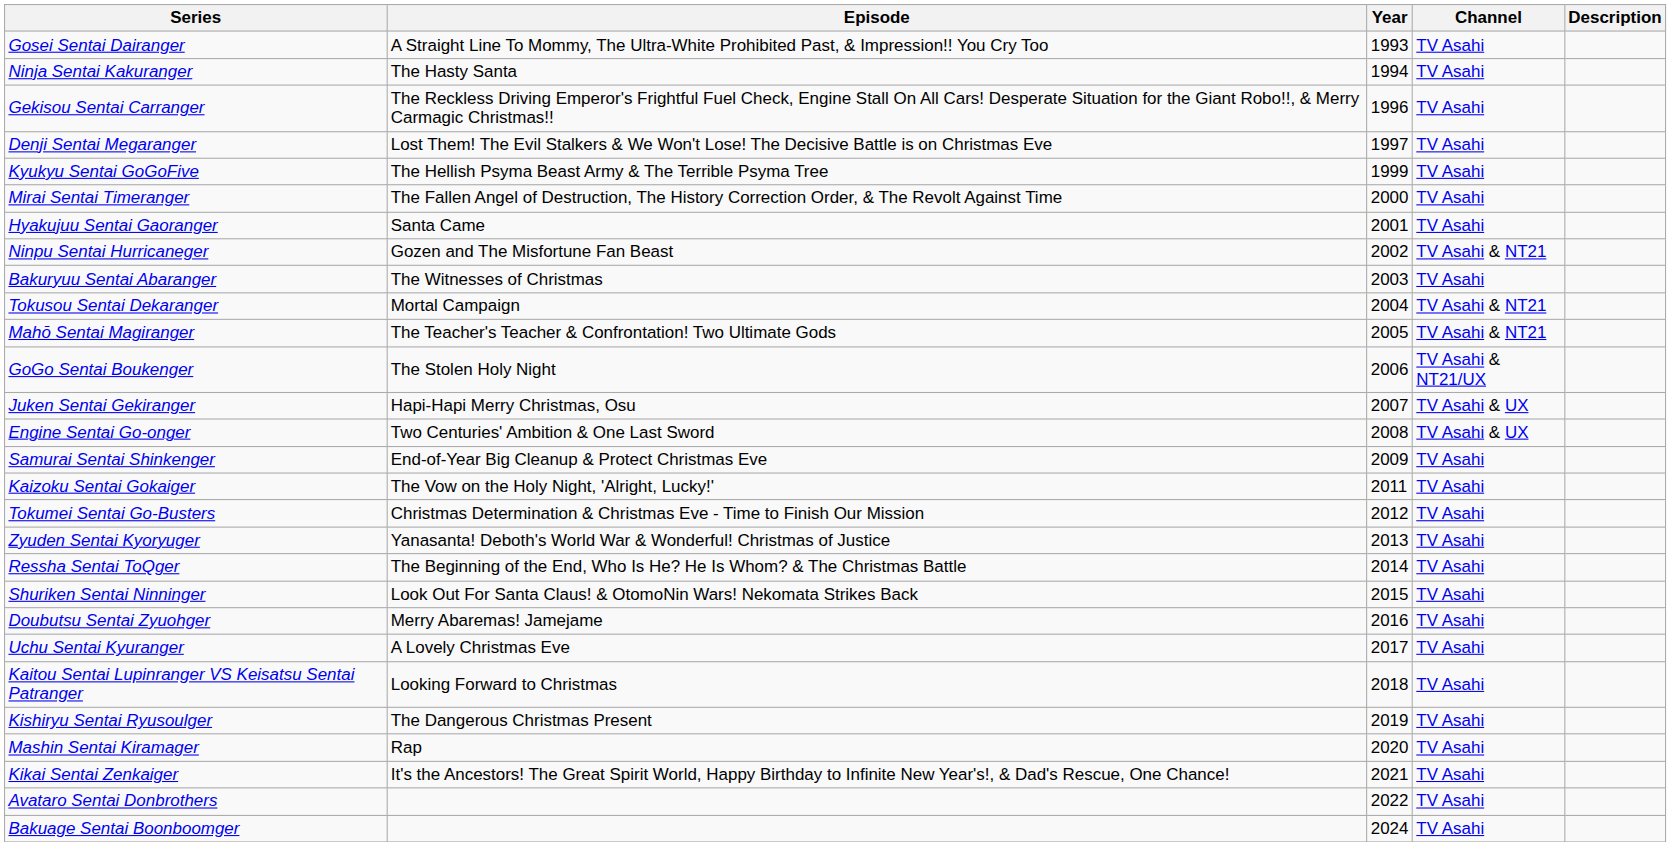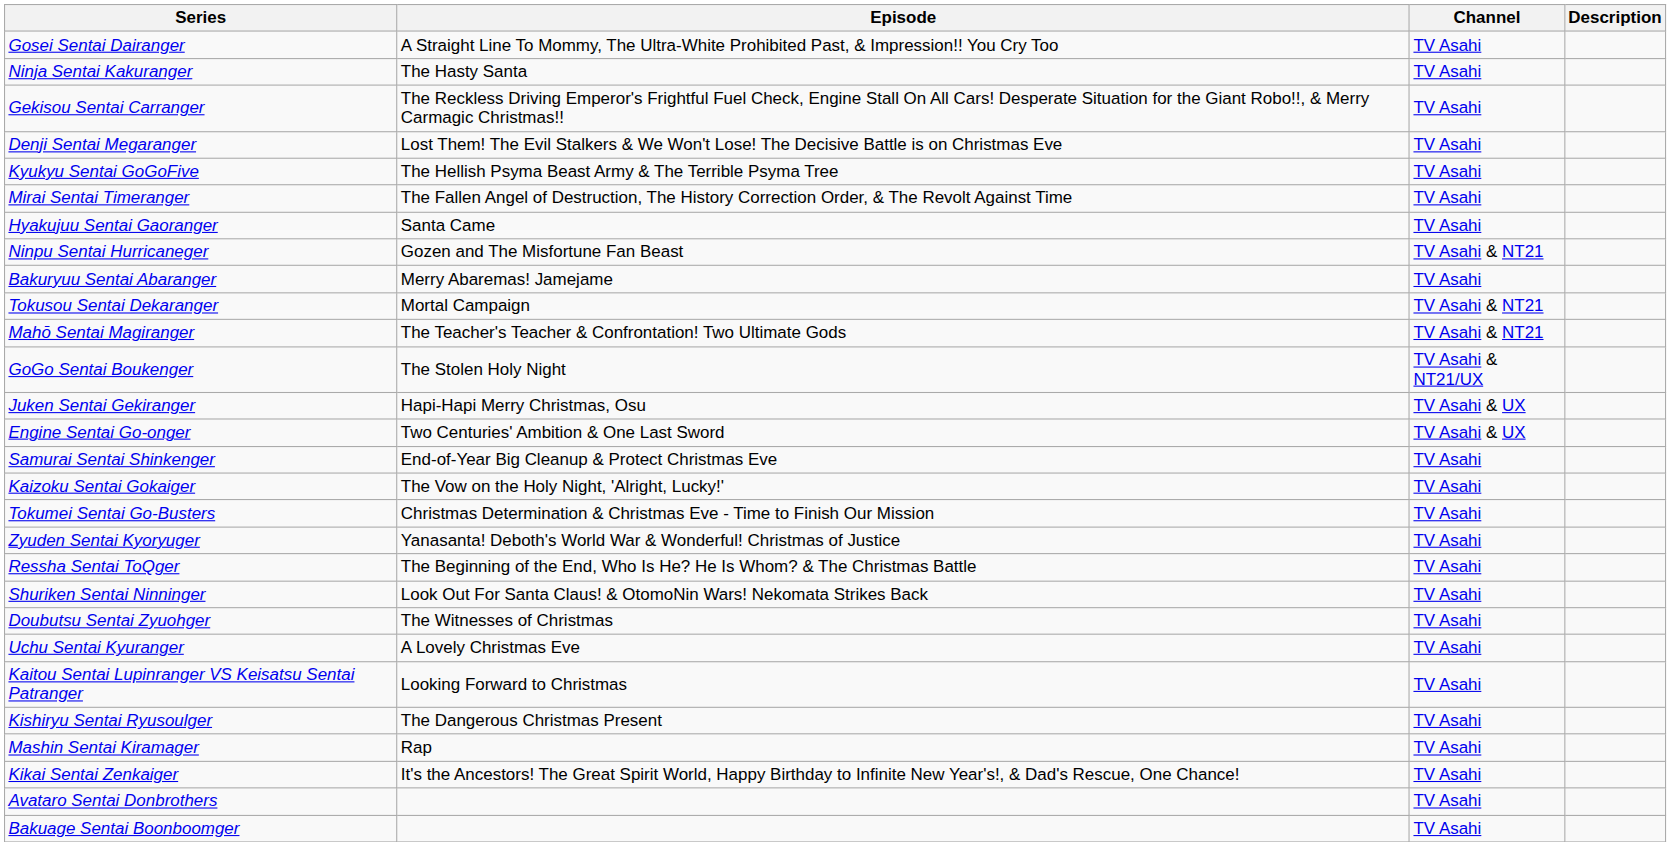- column: Year | 1993 | 1994 | 1996 | 1997 | 1999 | 2000 | 2001 | 2002 | 2003 | 2004 | 2005 | 2006 | 2007 | 2008 | 2009 | 2011 | 2012 | 2013 | 2014 | 2015 | 2016 | 2017 | 2018 | 2019 | 2020 | 2021 | 2022 | 2024
Bakuryuu Sentai Abaranger | Episode: The Witnesses of Christmas -> Merry Abaremas! Jamejame
Doubutsu Sentai Zyuohger | Episode: Merry Abaremas! Jamejame -> The Witnesses of Christmas
